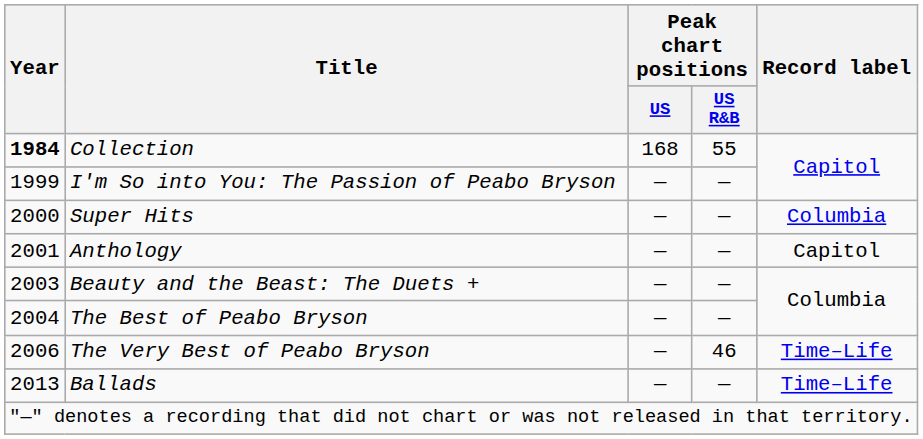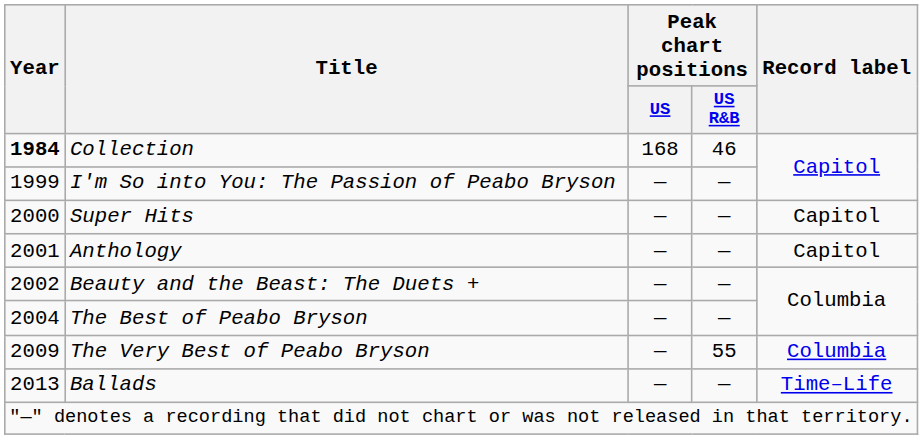Collection | Peak chart positions / US R&B: 55 -> 46
Super Hits | Record label: Columbia -> Capitol
Beauty and the Beast: The Duets + | Year: 2003 -> 2002
The Very Best of Peabo Bryson | Year: 2006 -> 2009
The Very Best of Peabo Bryson | Peak chart positions / US R&B: 46 -> 55
The Very Best of Peabo Bryson | Record label: Time–Life -> Columbia
